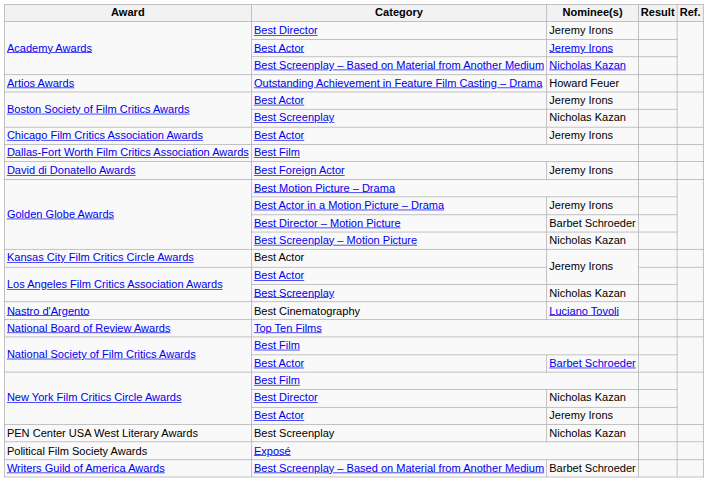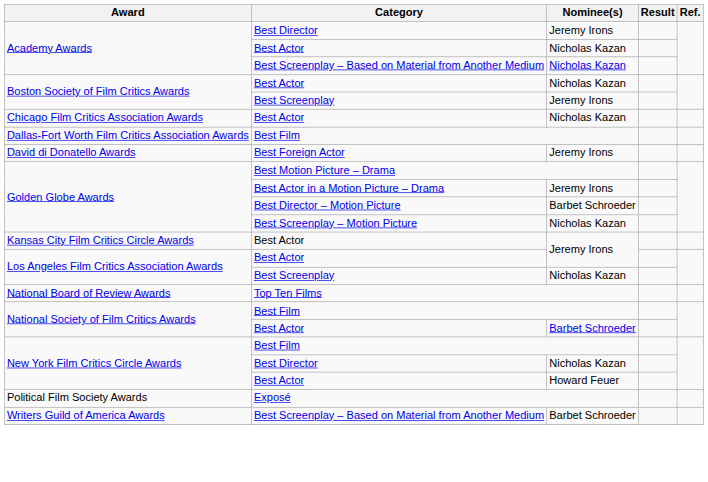Academy Awards / Best Actor | Nominee(s): Jeremy Irons -> Nicholas Kazan
- row: Artios Awards | Outstanding Achievement in Feature Film Casting – Drama | Howard Feuer
Boston Society of Film Critics Awards / Best Actor | Nominee(s): Jeremy Irons -> Nicholas Kazan
Boston Society of Film Critics Awards / Best Screenplay | Nominee(s): Nicholas Kazan -> Jeremy Irons
Chicago Film Critics Association Awards | Nominee(s): Jeremy Irons -> Nicholas Kazan
- row: Nastro d'Argento | Best Cinematography | Luciano Tovoli
New York Film Critics Circle Awards / Best Actor | Nominee(s): Jeremy Irons -> Howard Feuer
- row: PEN Center USA West Literary Awards | Best Screenplay | Nicholas Kazan
